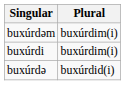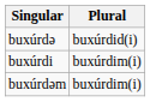rows swapped: buxúrdəm <-> buxúrdə
